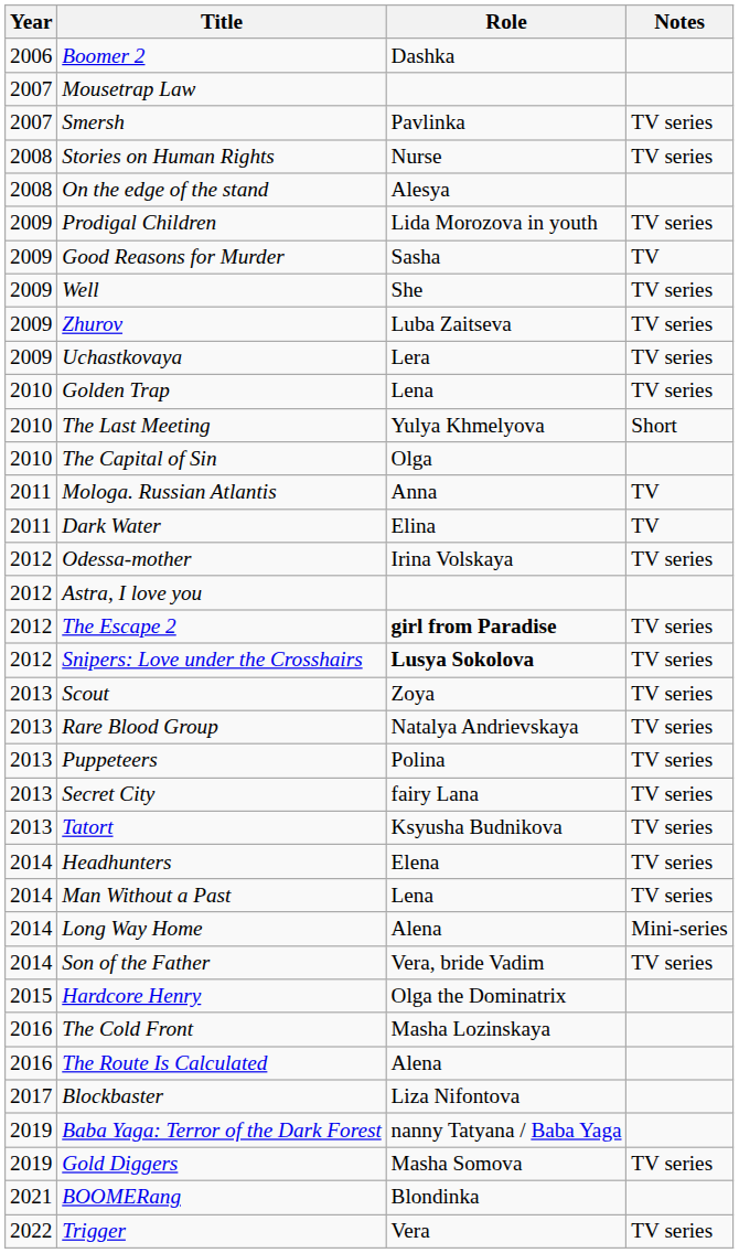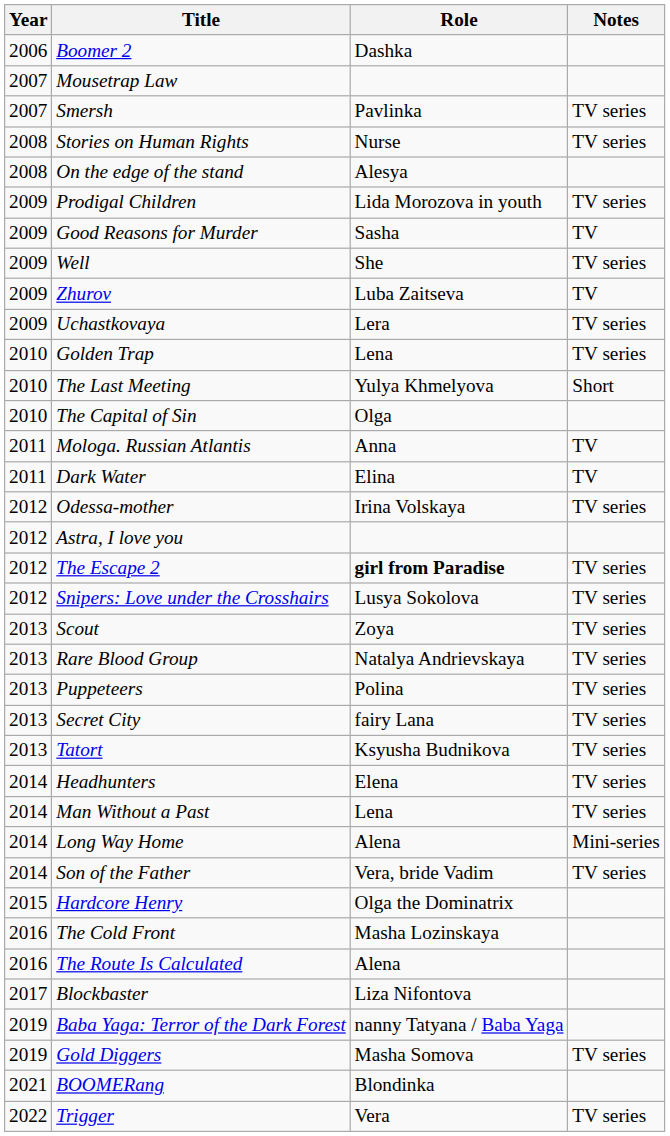Zhurov | Notes: TV series -> TV
Snipers: Love under the Crosshairs | Role: bold -> normal
